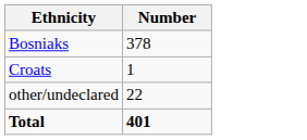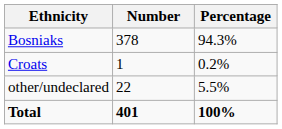+ column: Percentage | 94.3% | 0.2% | 5.5% | 100%
